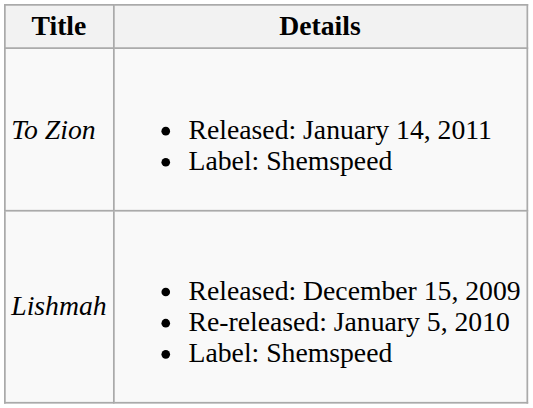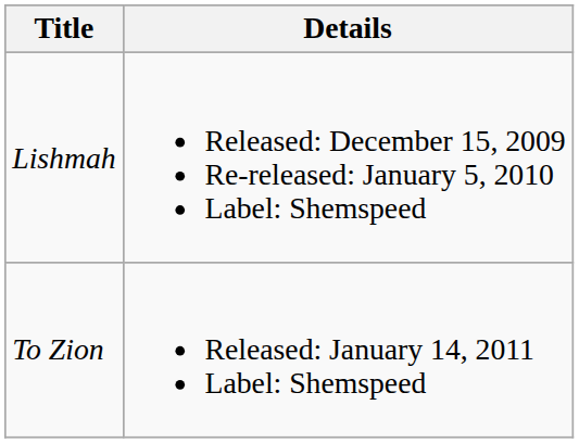rows swapped: Lishmah <-> To Zion
